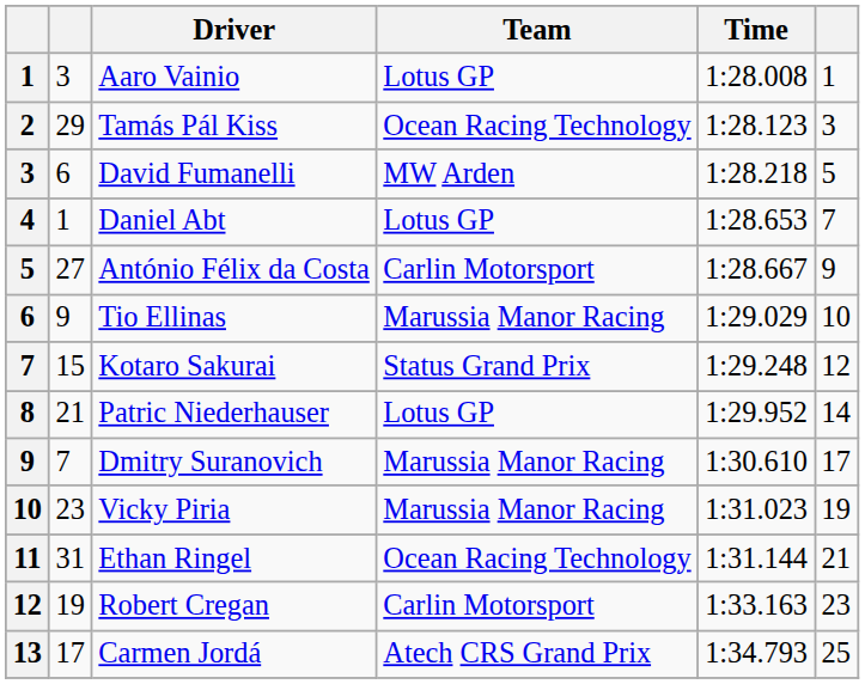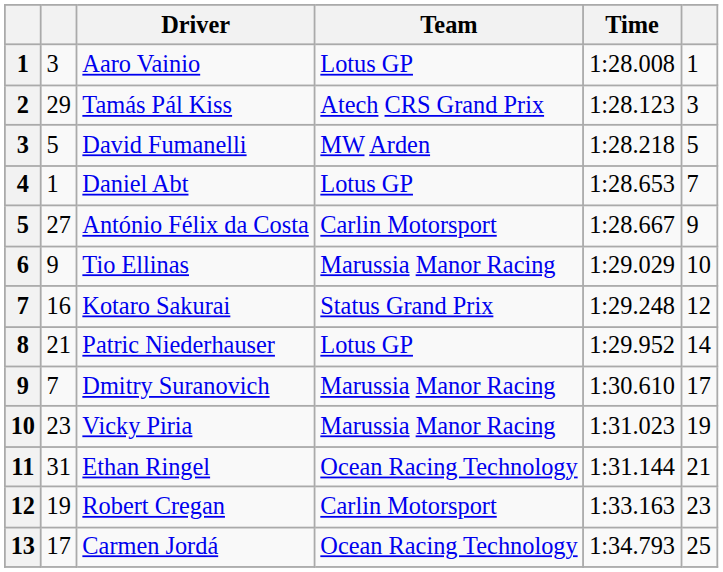Tamás Pál Kiss | Team: Ocean Racing Technology -> Atech CRS Grand Prix
David Fumanelli | column 2: 6 -> 5
Kotaro Sakurai | column 2: 15 -> 16
Carmen Jordá | Team: Atech CRS Grand Prix -> Ocean Racing Technology
